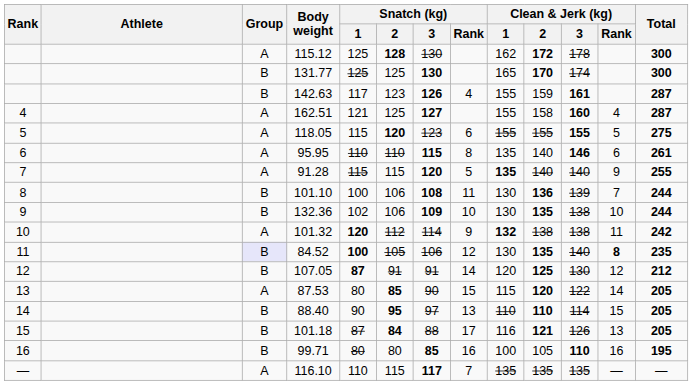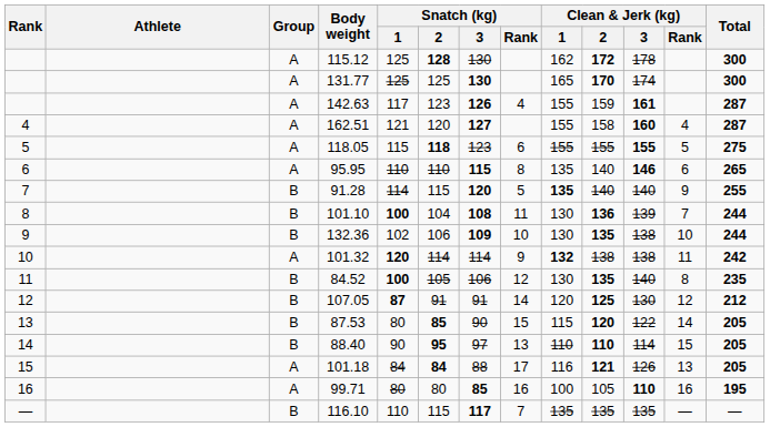131.77 | Group: B -> A
142.63 | Group: B -> A
162.51 | Snatch (kg) / 2: 125 -> 120
118.05 | Snatch (kg) / 2: 120 -> 118
95.95 | Total: 261 -> 265
91.28 | Group: A -> B
91.28 | Snatch (kg) / 1: 115 -> 114
101.10 | Snatch (kg) / 1: normal -> bold
101.10 | Snatch (kg) / 2: 106 -> 104
101.32 | Snatch (kg) / 2: 112 -> 114
84.52 | Group: lavender background -> no background
84.52 | Clean & Jerk (kg) / Rank: bold -> normal
87.53 | Group: A -> B
101.18 | Group: B -> A
101.18 | Snatch (kg) / 1: 87 -> 84
99.71 | Group: B -> A
116.10 | Group: A -> B
